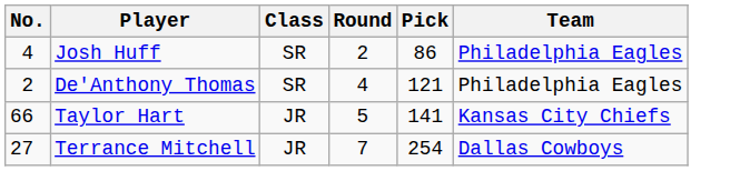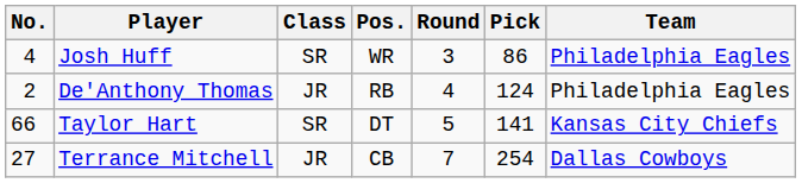+ column: Pos. | WR | RB | DT | CB
Josh Huff | Round: 2 -> 3
De'Anthony Thomas | Class: SR -> JR
De'Anthony Thomas | Pick: 121 -> 124
Taylor Hart | Class: JR -> SR
